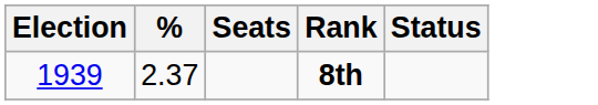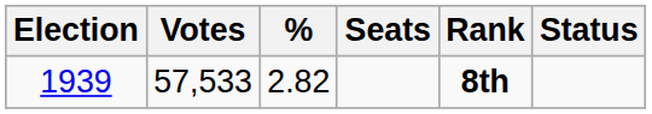+ column: Votes | 57,533
1939 | %: 2.37 -> 2.82
